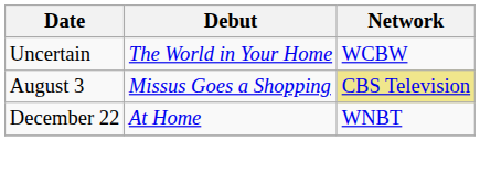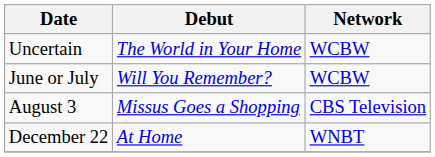+ row: June or July | Will You Remember? | WCBW
August 3 | Network: khaki background -> no background
